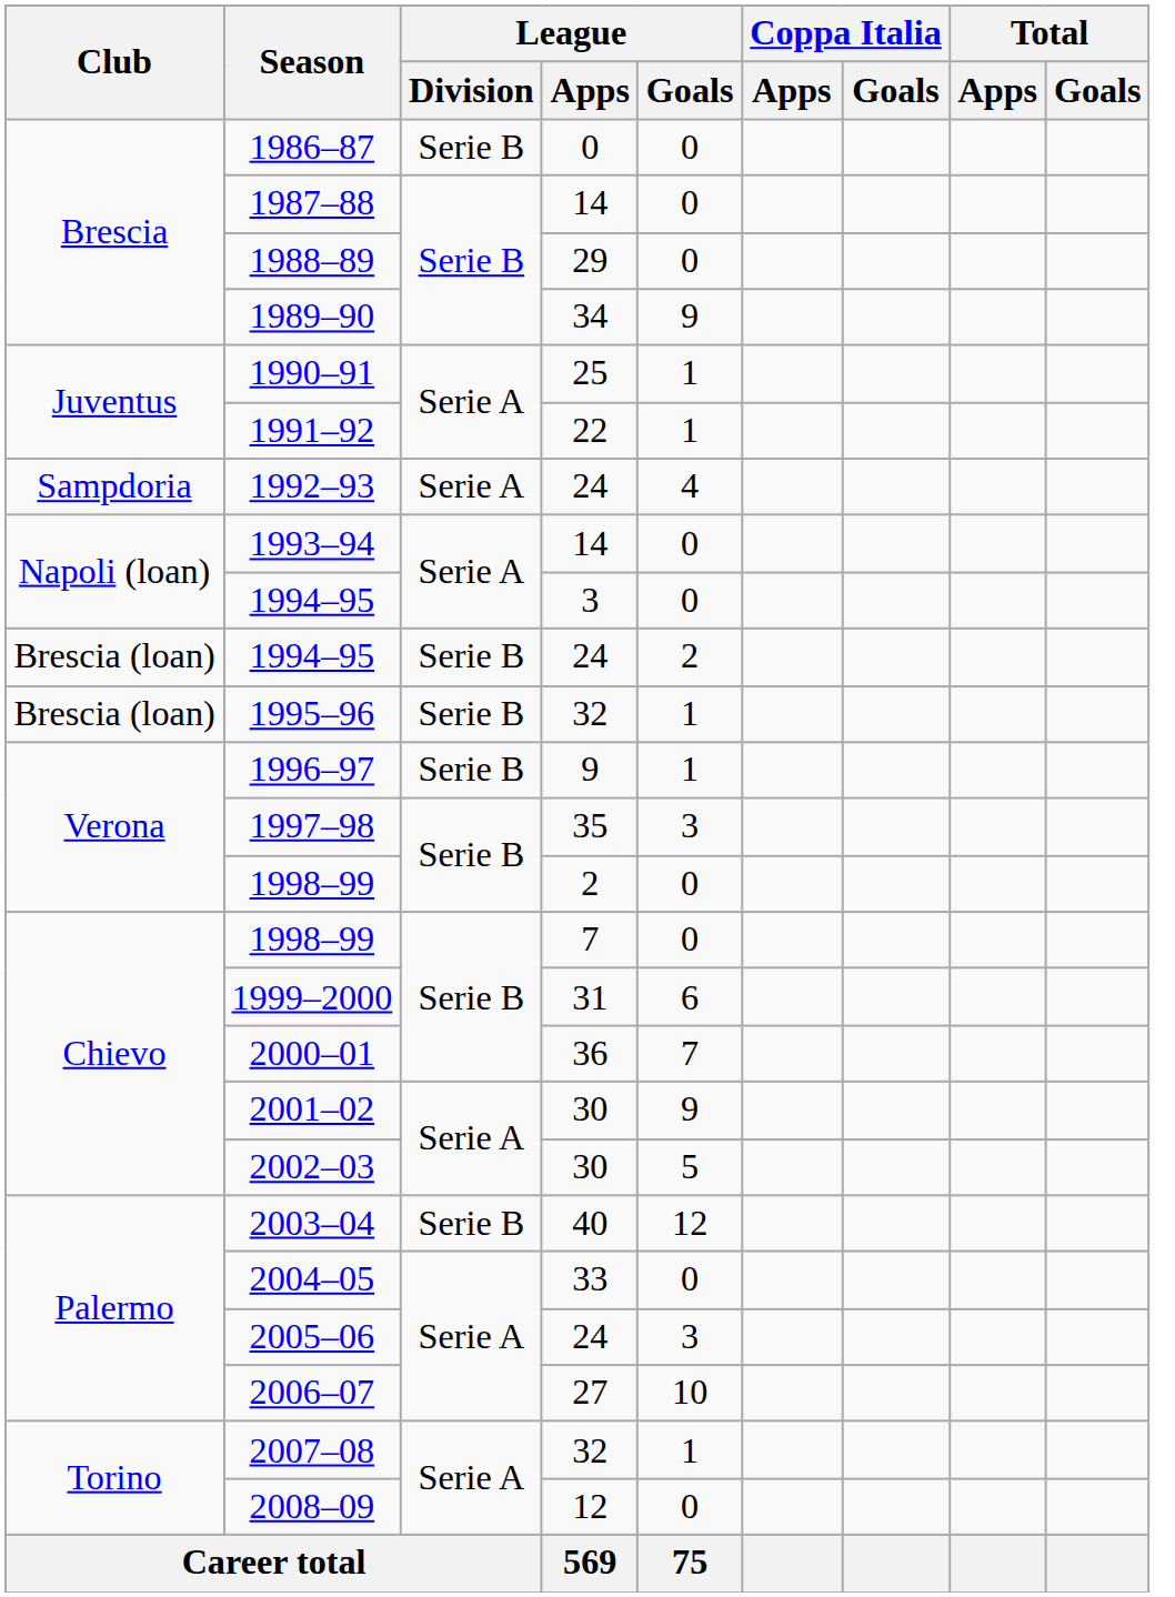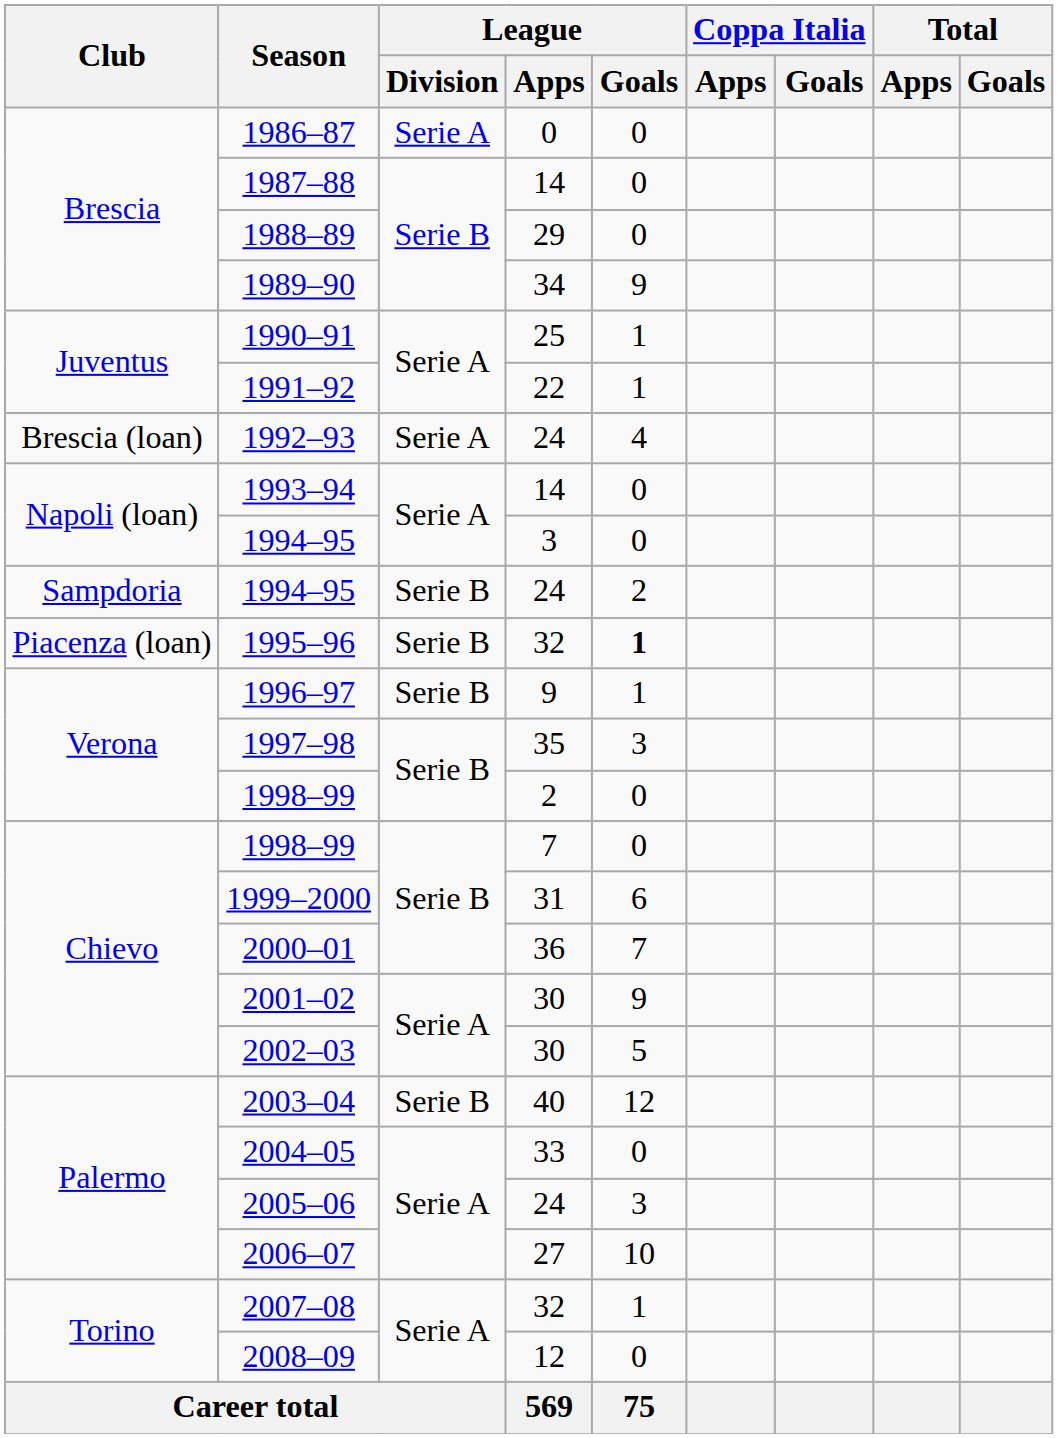1986–87 | League / Division: Serie B -> Serie A
1992–93 | Club: Sampdoria -> Brescia (loan)
1994–95 / 24 | Club: Brescia (loan) -> Sampdoria
1995–96 | Club: Brescia (loan) -> Piacenza (loan)
1995–96 | League / Goals: normal -> bold
